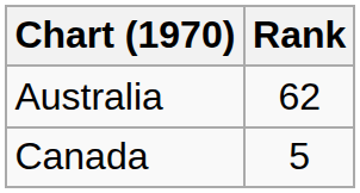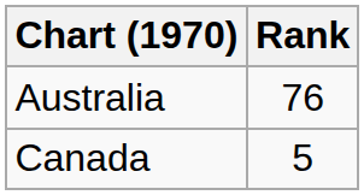Australia | Rank: 62 -> 76
